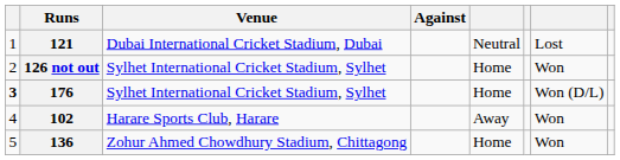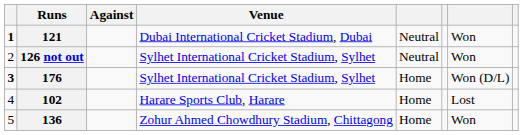columns swapped: Against <-> Venue
121 | column 1: normal -> bold
121 | column 7: Lost -> Won
126 not out | column 5: Home -> Neutral
102 | column 5: Away -> Home
102 | column 7: Won -> Lost
